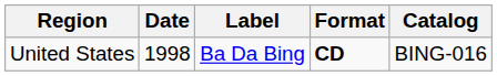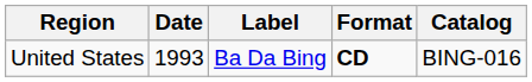United States | Date: 1998 -> 1993
